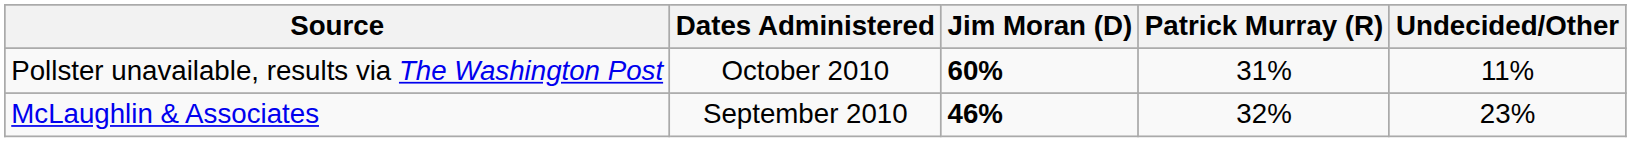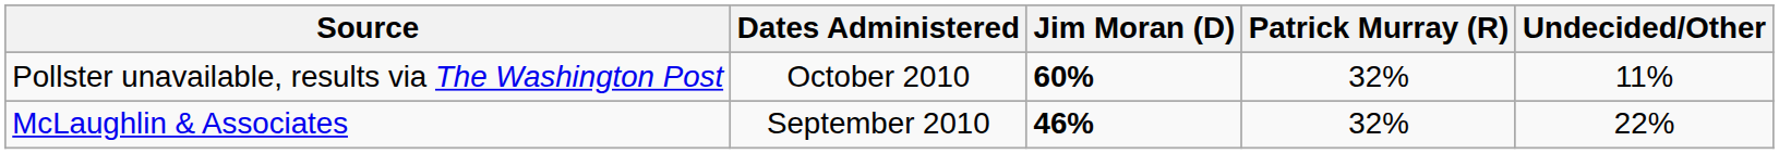Pollster unavailable, results via The Washington Post | Patrick Murray (R): 31% -> 32%
McLaughlin & Associates | Undecided/Other: 23% -> 22%
